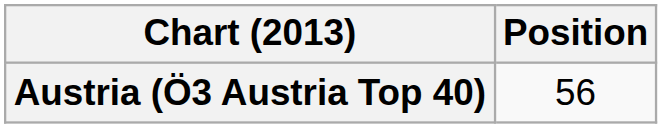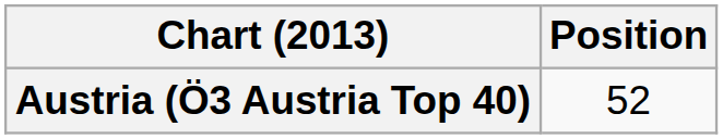Austria (Ö3 Austria Top 40) | Position: 56 -> 52
